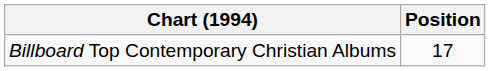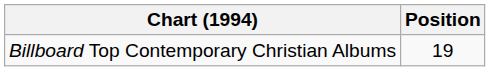Billboard Top Contemporary Christian Albums | Position: 17 -> 19
